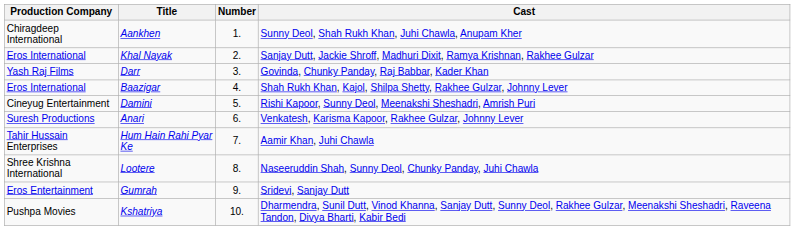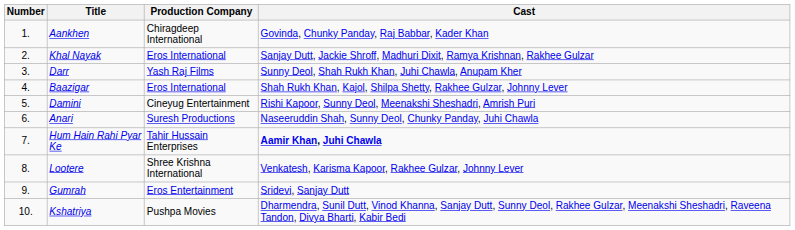columns swapped: Number <-> Production Company
Aankhen | Cast: Sunny Deol, Shah Rukh Khan, Juhi Chawla, Anupam Kher -> Govinda, Chunky Panday, Raj Babbar, Kader Khan
Darr | Cast: Govinda, Chunky Panday, Raj Babbar, Kader Khan -> Sunny Deol, Shah Rukh Khan, Juhi Chawla, Anupam Kher
Anari | Cast: Venkatesh, Karisma Kapoor, Rakhee Gulzar, Johnny Lever -> Naseeruddin Shah, Sunny Deol, Chunky Panday, Juhi Chawla
Hum Hain Rahi Pyar Ke | Cast: normal -> bold
Lootere | Cast: Naseeruddin Shah, Sunny Deol, Chunky Panday, Juhi Chawla -> Venkatesh, Karisma Kapoor, Rakhee Gulzar, Johnny Lever
